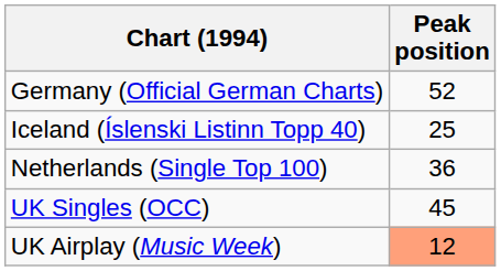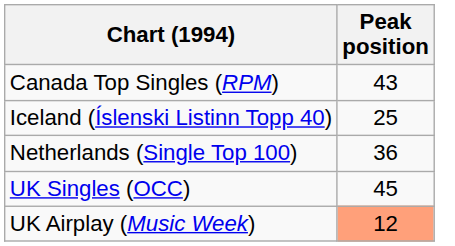+ row: Canada Top Singles (RPM) | 43
- row: Germany (Official German Charts) | 52
